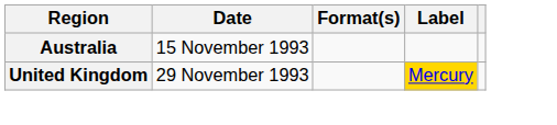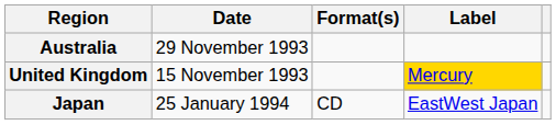Australia | Date: 15 November 1993 -> 29 November 1993
United Kingdom | Date: 29 November 1993 -> 15 November 1993
+ row: Japan | 25 January 1994 | CD | EastWest Japan
